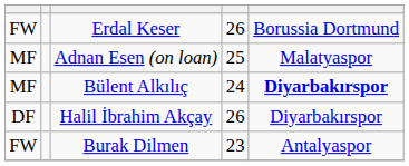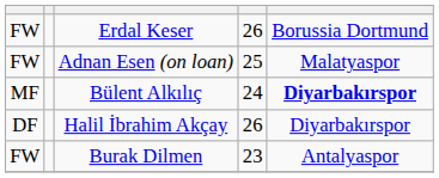Adnan Esen (on loan) | column 1: MF -> FW
